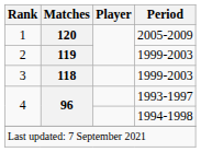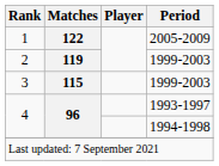1 | Matches: 120 -> 122
3 | Matches: 118 -> 115
